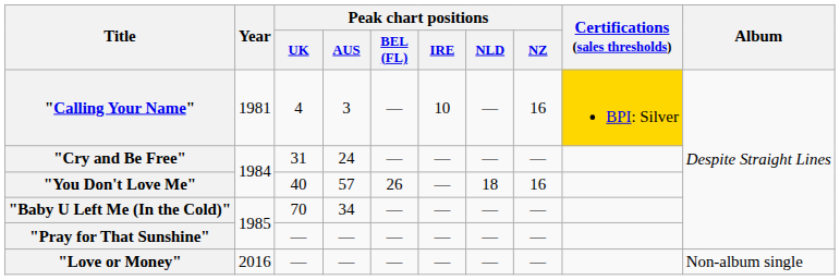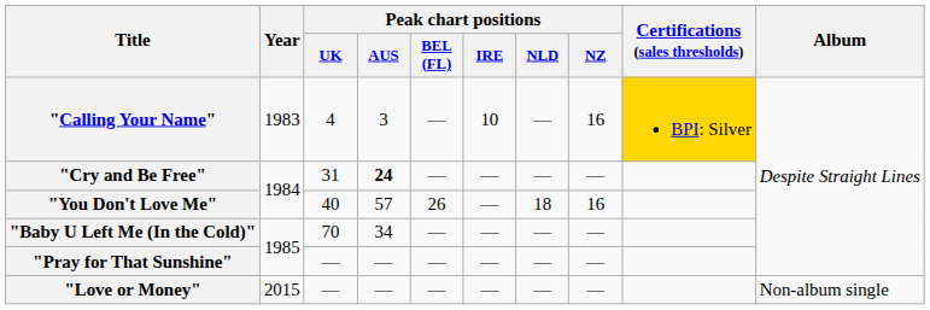"Calling Your Name" | Year: 1981 -> 1983
"Cry and Be Free" | Peak chart positions / AUS: normal -> bold
"Love or Money" | Year: 2016 -> 2015
